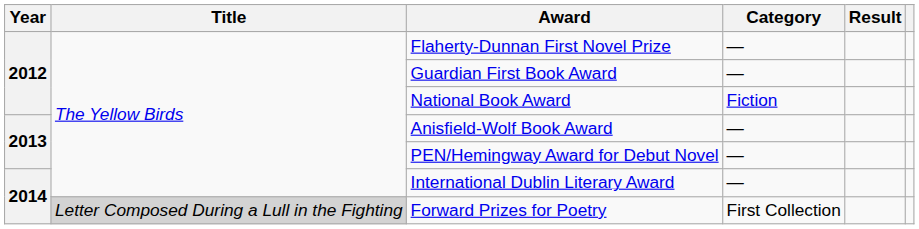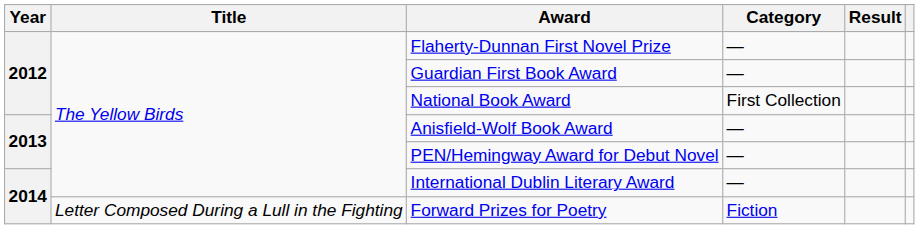National Book Award | Category: Fiction -> First Collection
Forward Prizes for Poetry | Title: lightgrey background -> no background
Forward Prizes for Poetry | Category: First Collection -> Fiction
